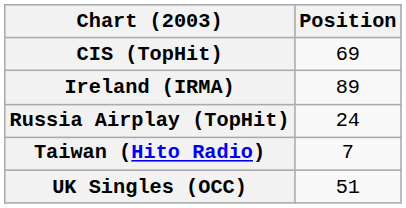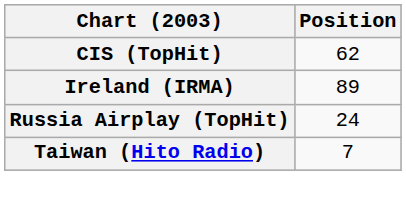CIS (TopHit) | Position: 69 -> 62
- row: UK Singles (OCC) | 51
